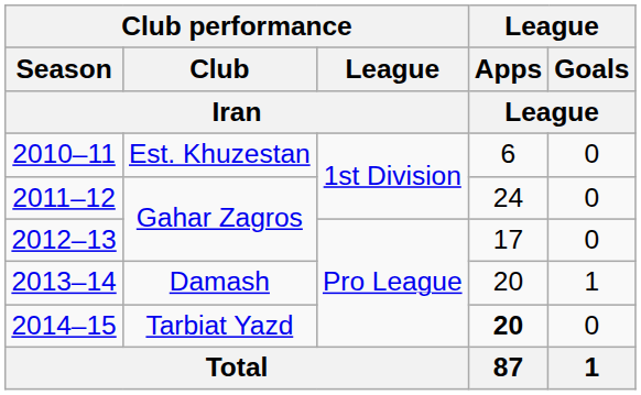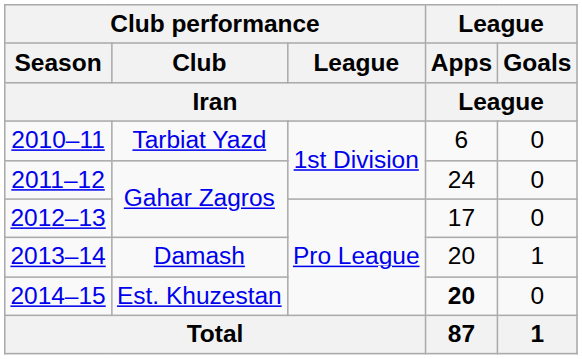2010–11 | Club performance / Club / Iran: Est. Khuzestan -> Tarbiat Yazd
2014–15 | Club performance / Club / Iran: Tarbiat Yazd -> Est. Khuzestan
